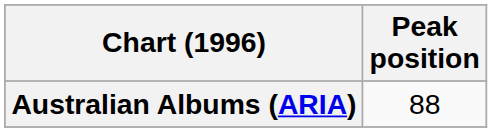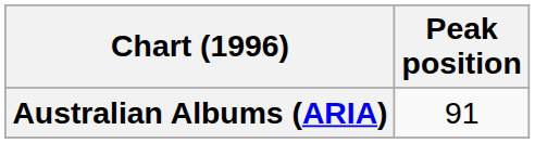Australian Albums (ARIA) | Peak position: 88 -> 91
